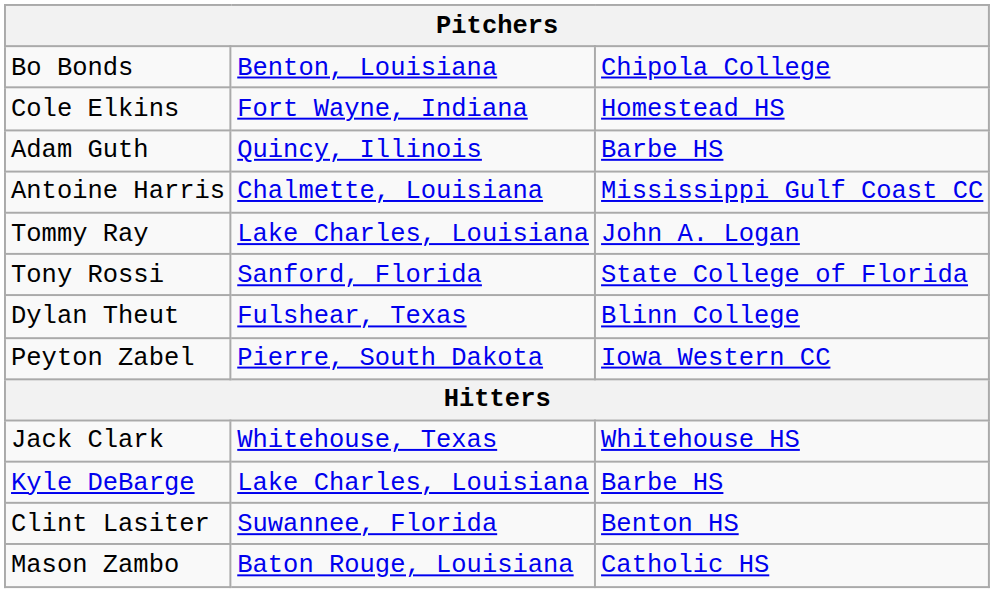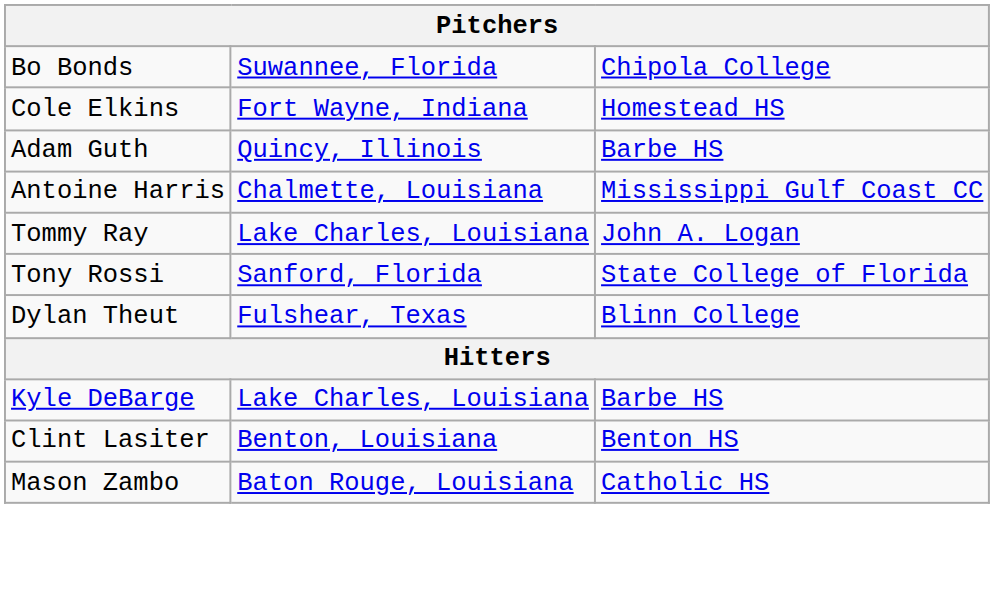Bo Bonds | column 2: Benton, Louisiana -> Suwannee, Florida
- row: Peyton Zabel | Pierre, South Dakota | Iowa Western CC
- row: Jack Clark | Whitehouse, Texas | Whitehouse HS
Clint Lasiter | column 2: Suwannee, Florida -> Benton, Louisiana
